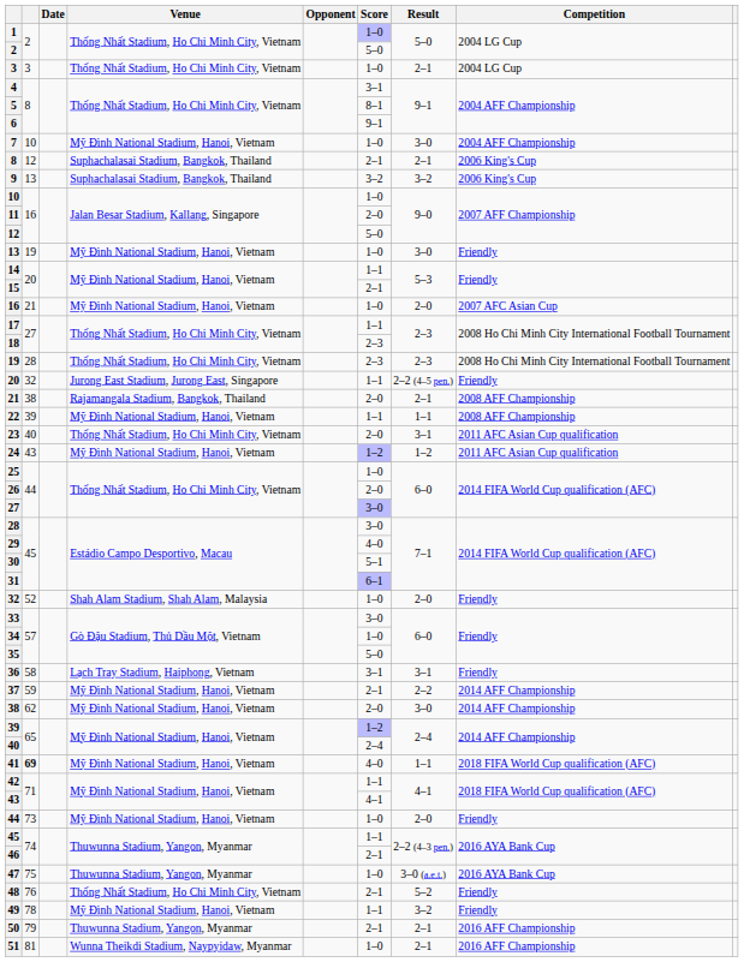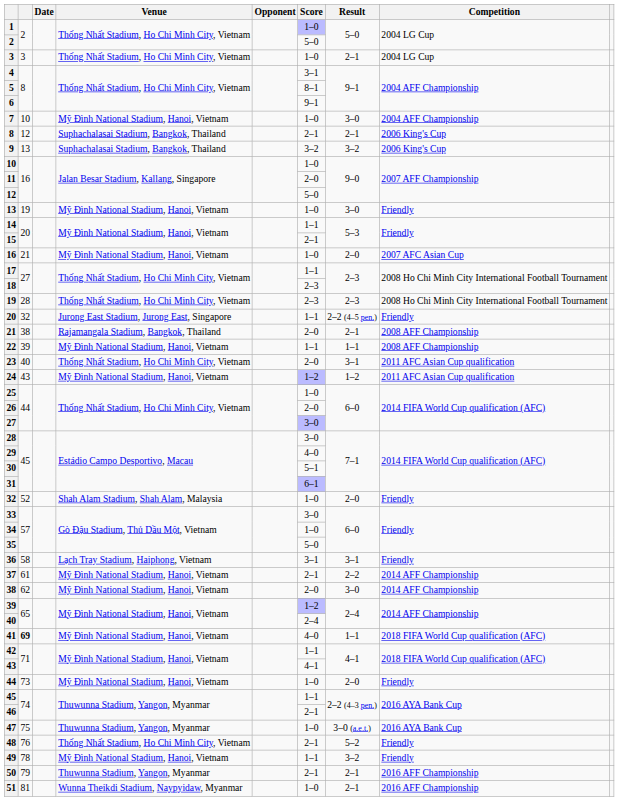37 | column 2: 59 -> 61
